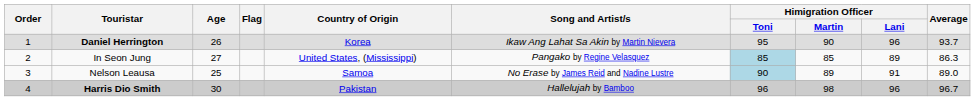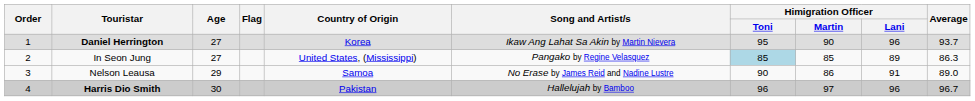Daniel Herrington | Age: 26 -> 27
Nelson Leausa | Age: 25 -> 29
Nelson Leausa | Himigration Officer / Toni: lightblue background -> no background
Nelson Leausa | Himigration Officer / Martin: 89 -> 86
Harris Dio Smith | Himigration Officer / Martin: 98 -> 97
